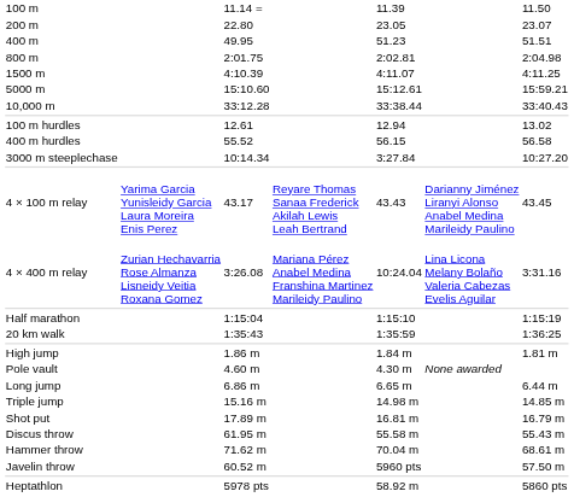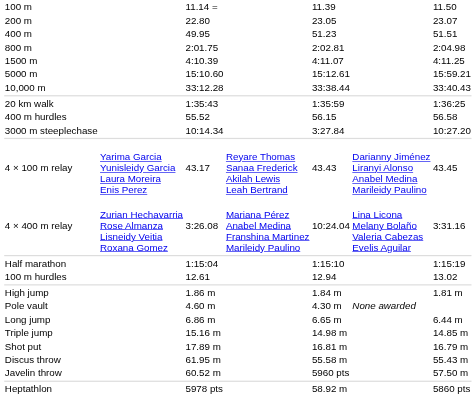rows swapped: 100 m hurdles <-> 20 km walk
- row: Hammer throw | 71.62 m | 70.04 m | 68.61 m
